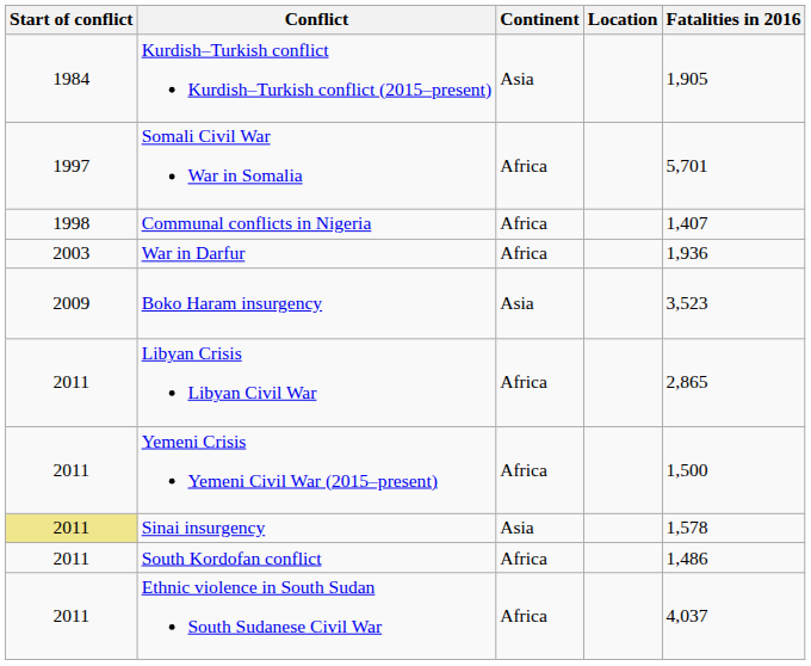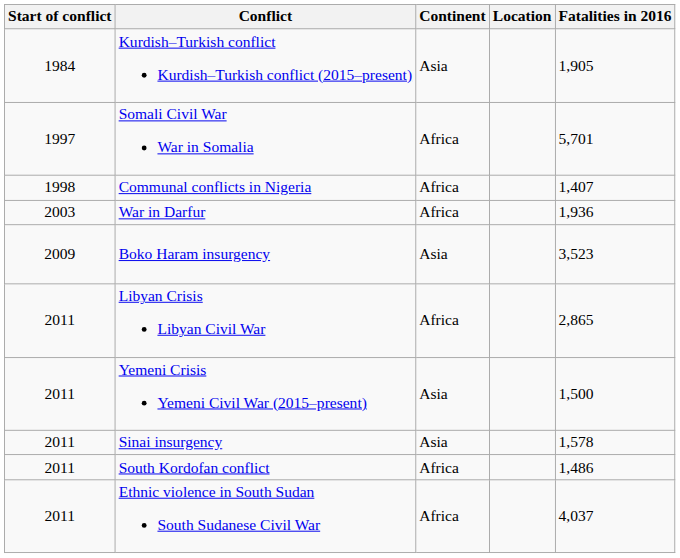Yemeni Crisis Yemeni Civil War (2015–present) | Continent: Africa -> Asia
Sinai insurgency | Start of conflict: khaki background -> no background
